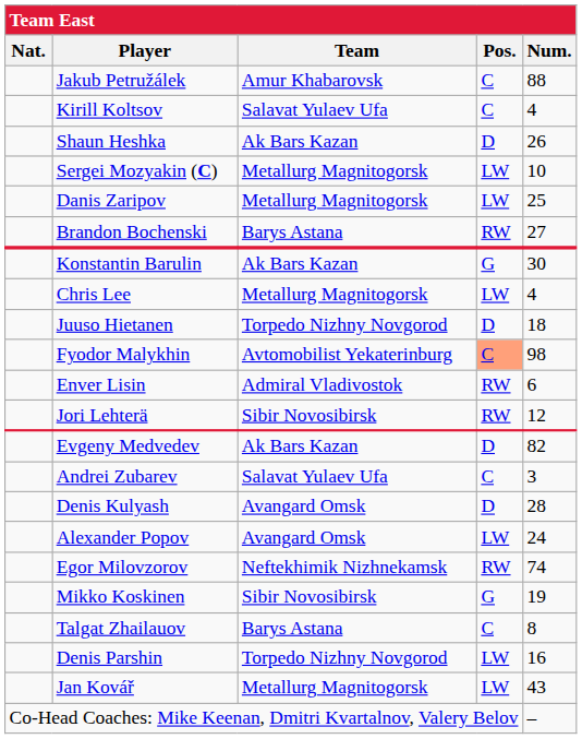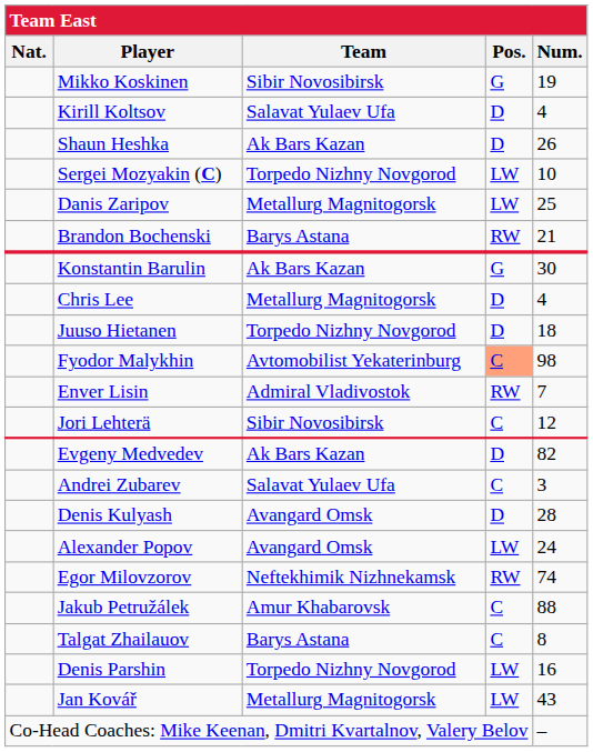rows swapped: Mikko Koskinen <-> Jakub Petružálek
Kirill Koltsov | Pos.: C -> D
Sergei Mozyakin (C) | Team: Metallurg Magnitogorsk -> Torpedo Nizhny Novgorod
Brandon Bochenski | Num.: 27 -> 21
Chris Lee | Pos.: LW -> D
Enver Lisin | Num.: 6 -> 7
Jori Lehterä | Pos.: RW -> C
